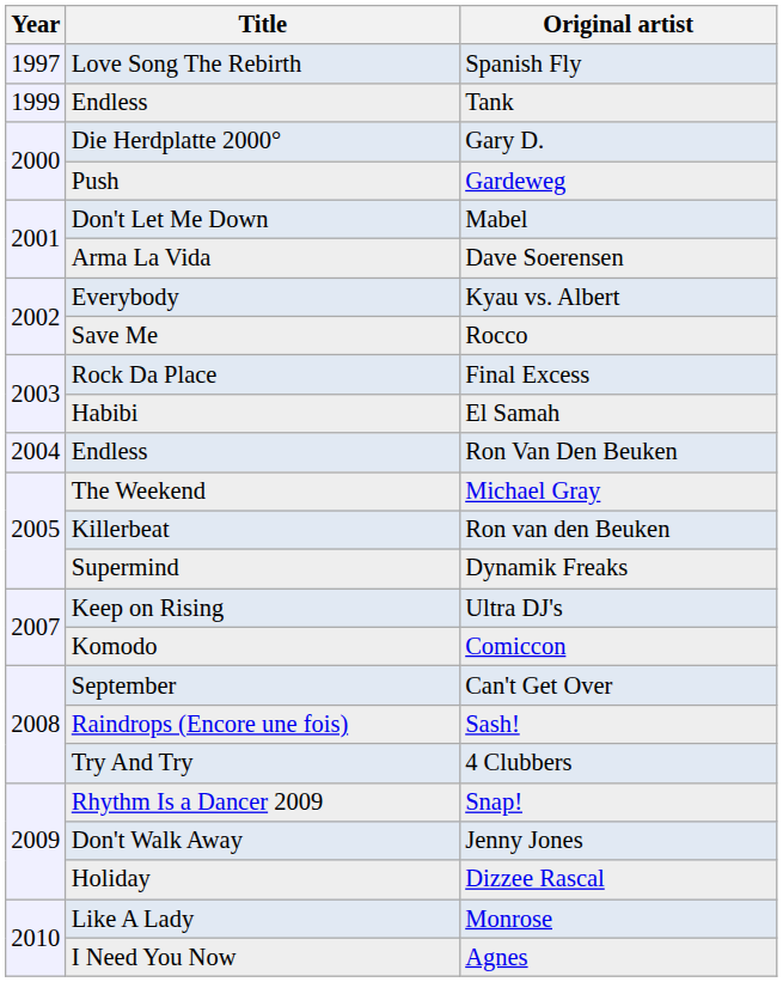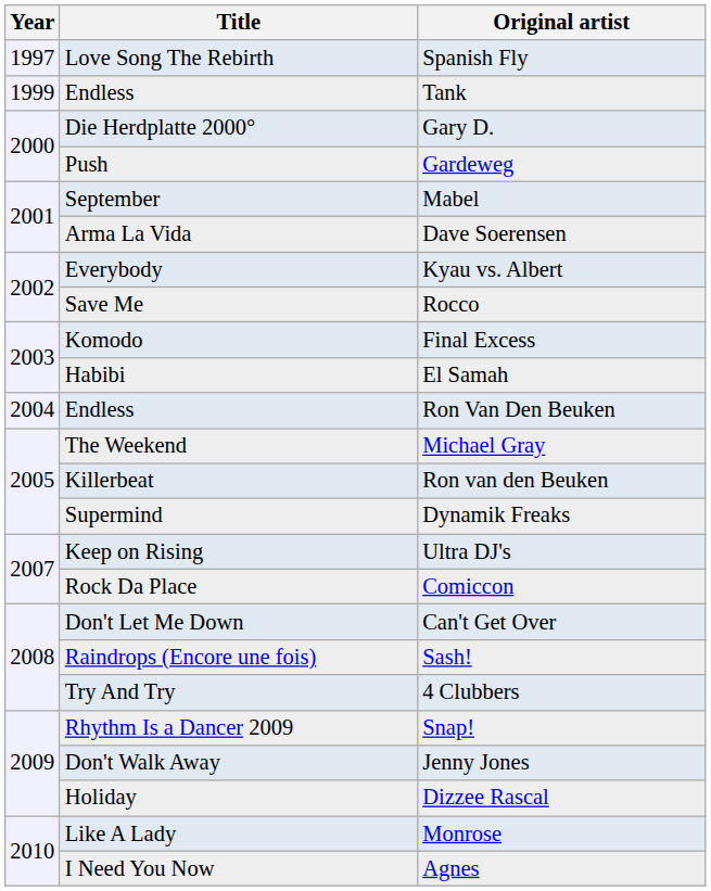Mabel | Title: Don't Let Me Down -> September
Final Excess | Title: Rock Da Place -> Komodo
Comiccon | Title: Komodo -> Rock Da Place
Can't Get Over | Title: September -> Don't Let Me Down
